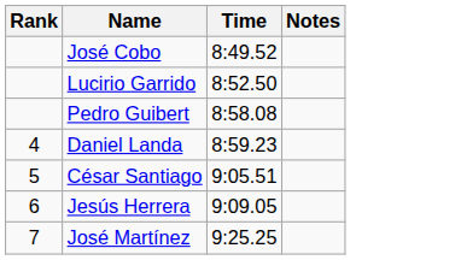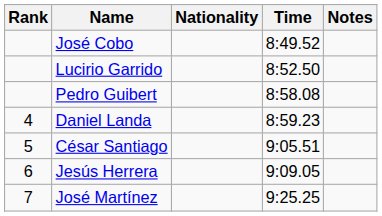+ column: Nationality
